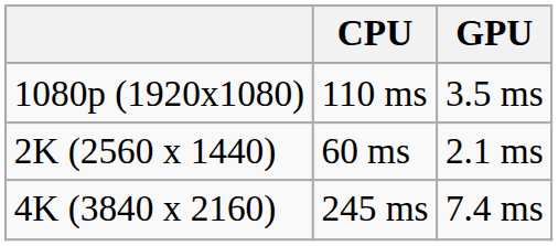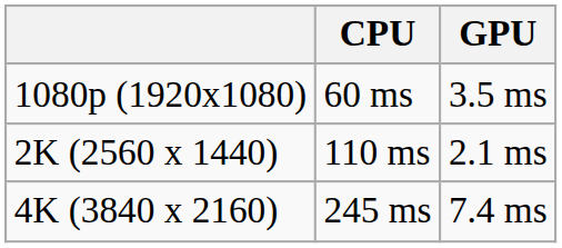1080p (1920x1080) | CPU: 110 ms -> 60 ms
2K (2560 x 1440) | CPU: 60 ms -> 110 ms
